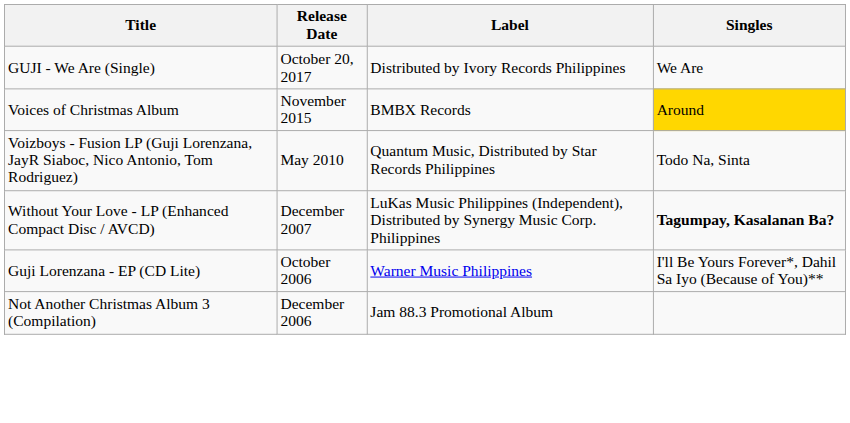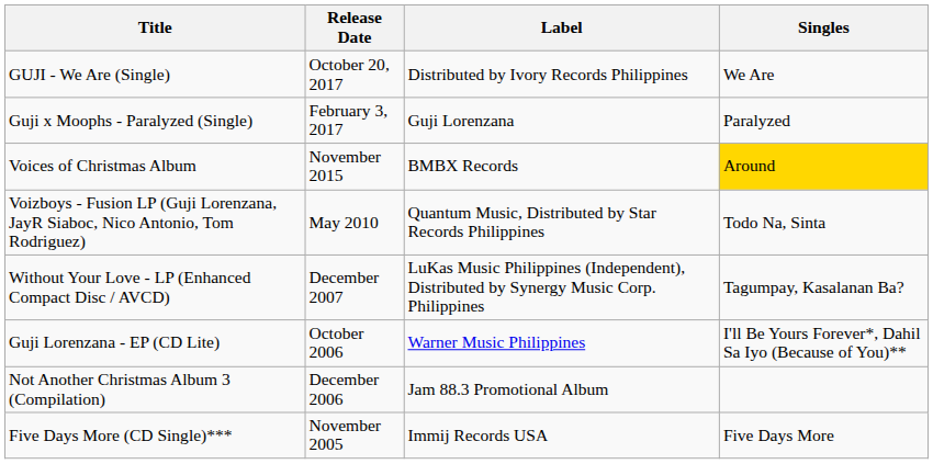+ row: Guji x Moophs - Paralyzed (Single) | February 3, 2017 | Guji Lorenzana | Paralyzed
Without Your Love - LP (Enhanced Compact Disc / AVCD) | Singles: bold -> normal
+ row: Five Days More (CD Single)*** | November 2005 | Immij Records USA | Five Days More
